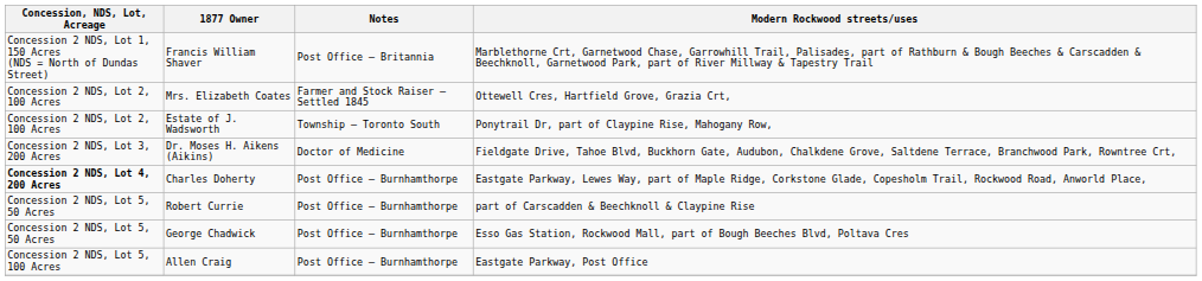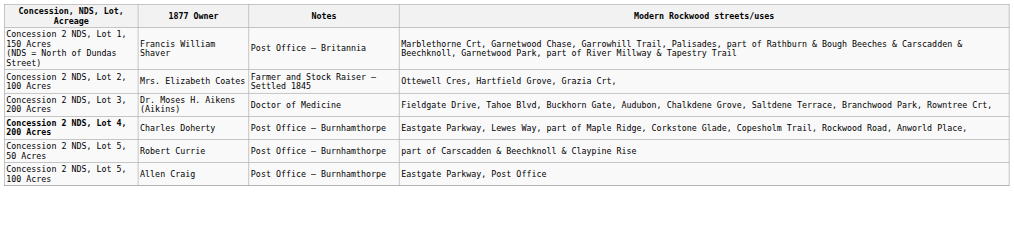- row: Concession 2 NDS, Lot 2, 100 Acres | Estate of J. Wadsworth | Township – Toronto South | Ponytrail Dr, part of Claypine Rise, Mahogany Row,
- row: Concession 2 NDS, Lot 5, 50 Acres | George Chadwick | Post Office – Burnhamthorpe | Esso Gas Station, Rockwood Mall, part of Bough Beeches Blvd, Poltava Cres
